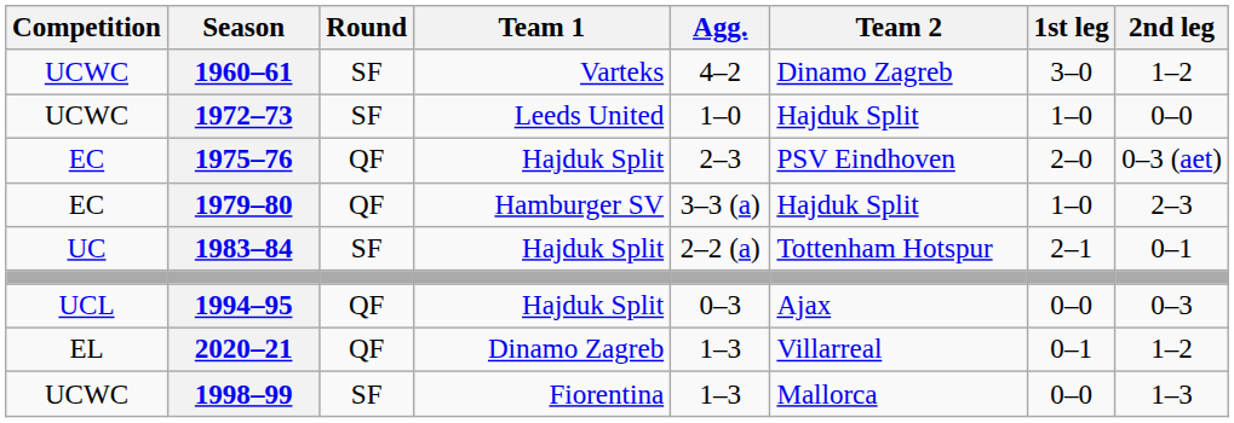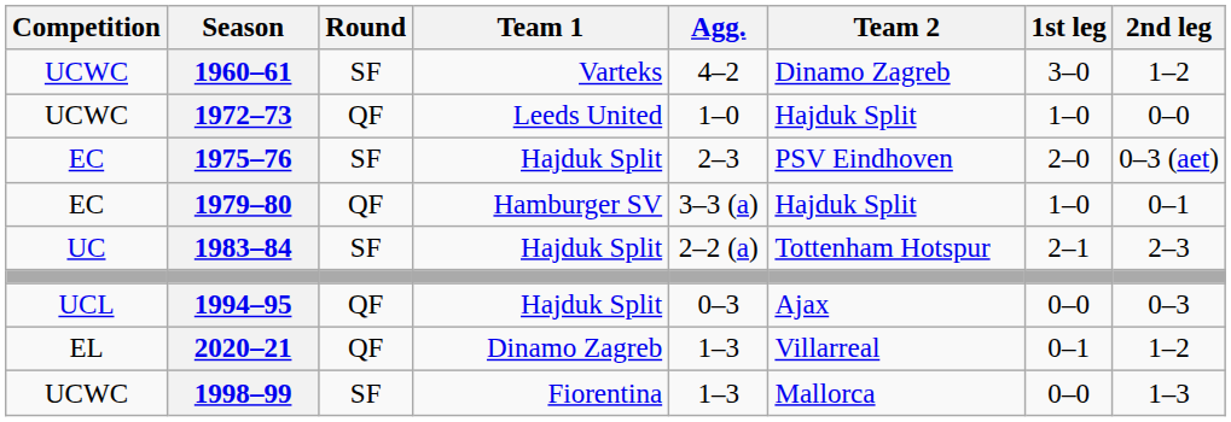1972–73 | Round: SF -> QF
1975–76 | Round: QF -> SF
1979–80 | 2nd leg: 2–3 -> 0–1
1983–84 | 2nd leg: 0–1 -> 2–3
